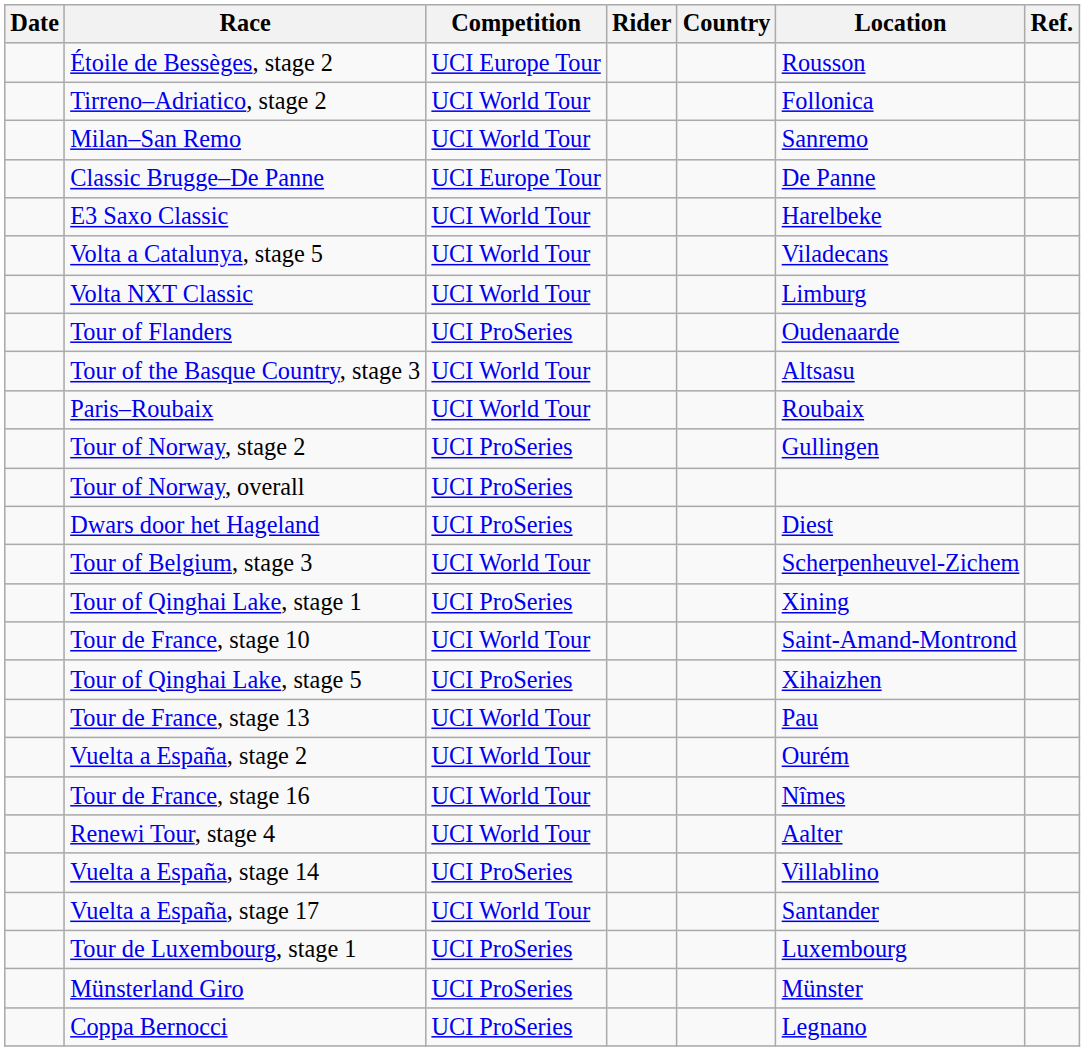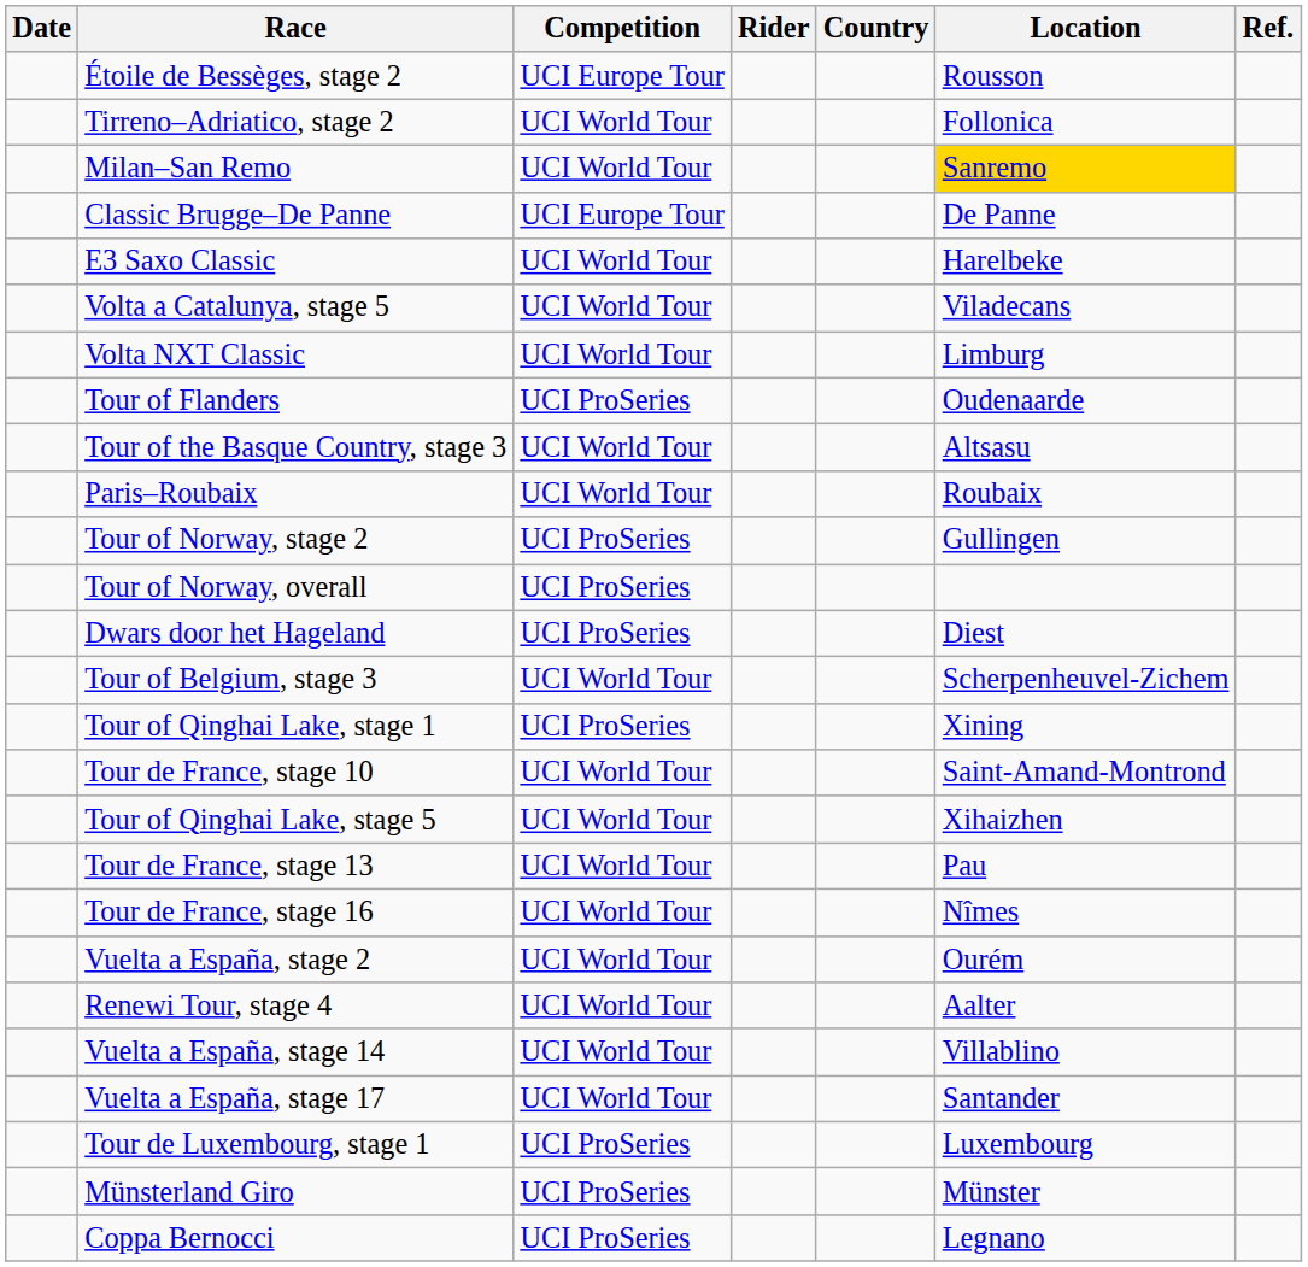Milan–San Remo | Location: no background -> gold background
Tour of Qinghai Lake, stage 5 | Competition: UCI ProSeries -> UCI World Tour
rows swapped: Tour de France, stage 16 <-> Vuelta a España, stage 2
Vuelta a España, stage 14 | Competition: UCI ProSeries -> UCI World Tour
